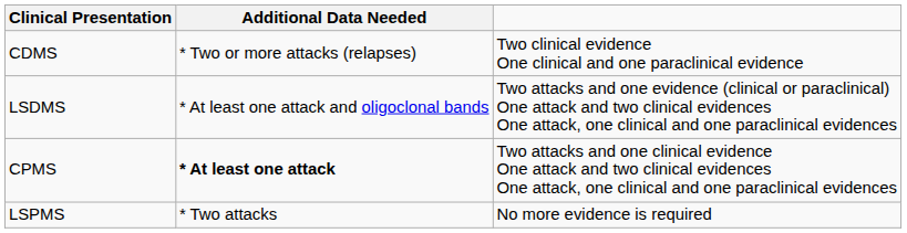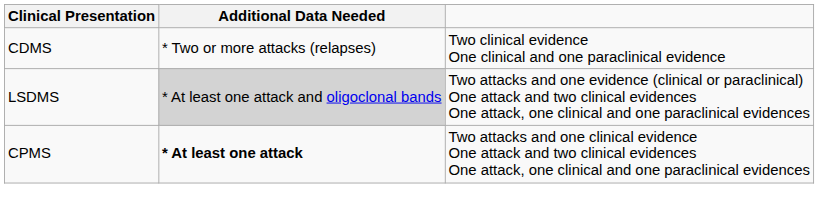LSDMS | Additional Data Needed: no background -> lightgrey background
- row: LSPMS | * Two attacks | No more evidence is required
